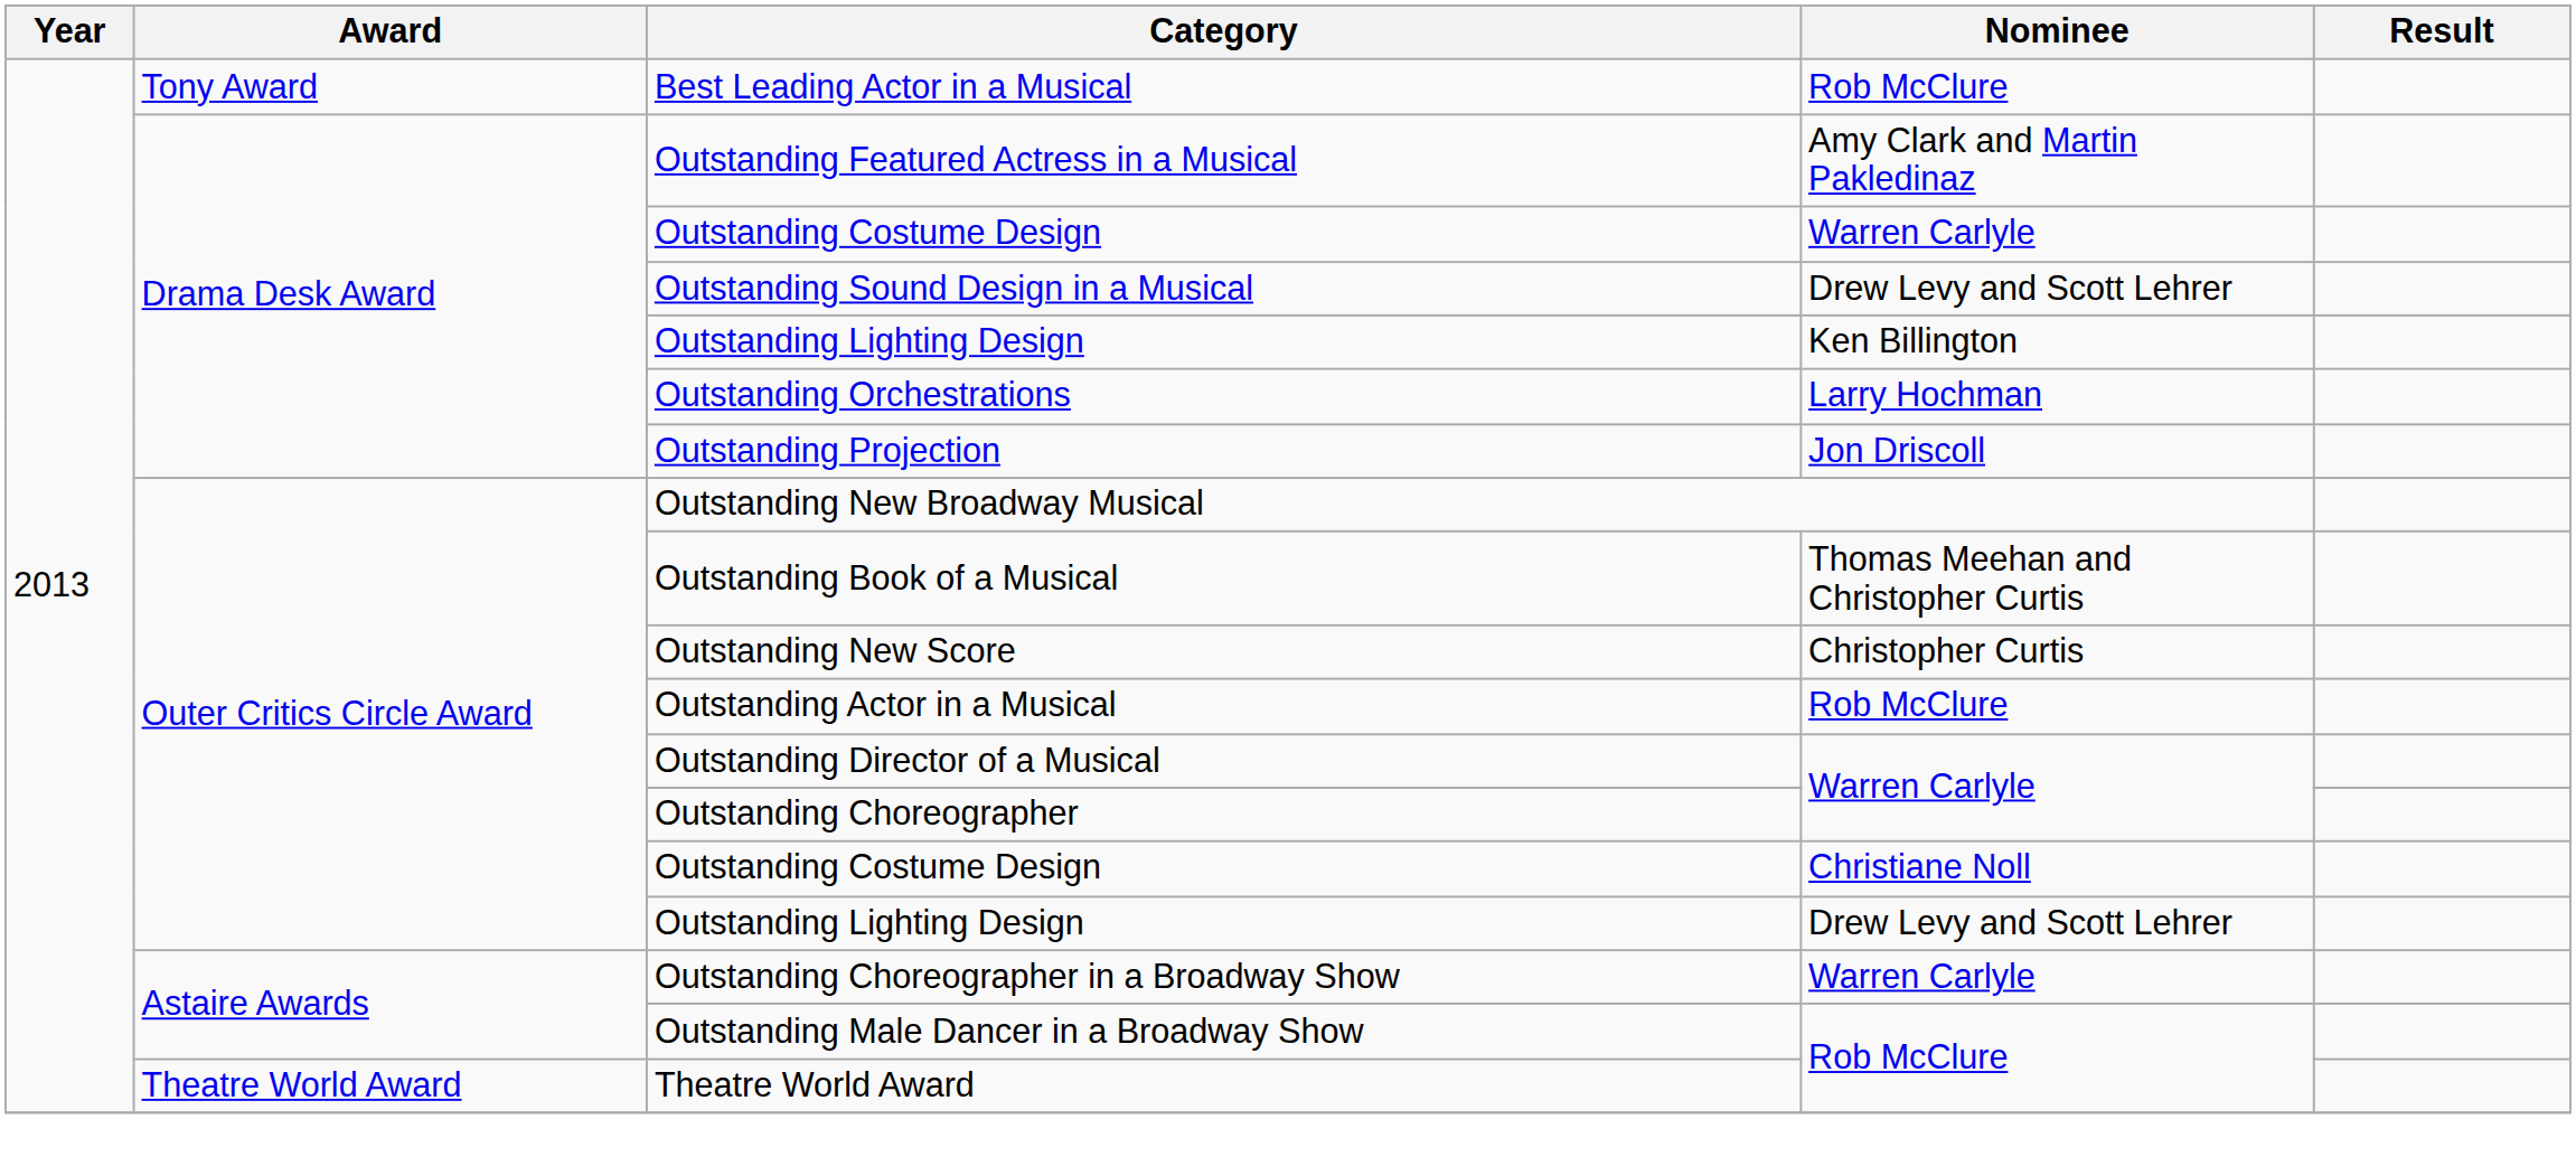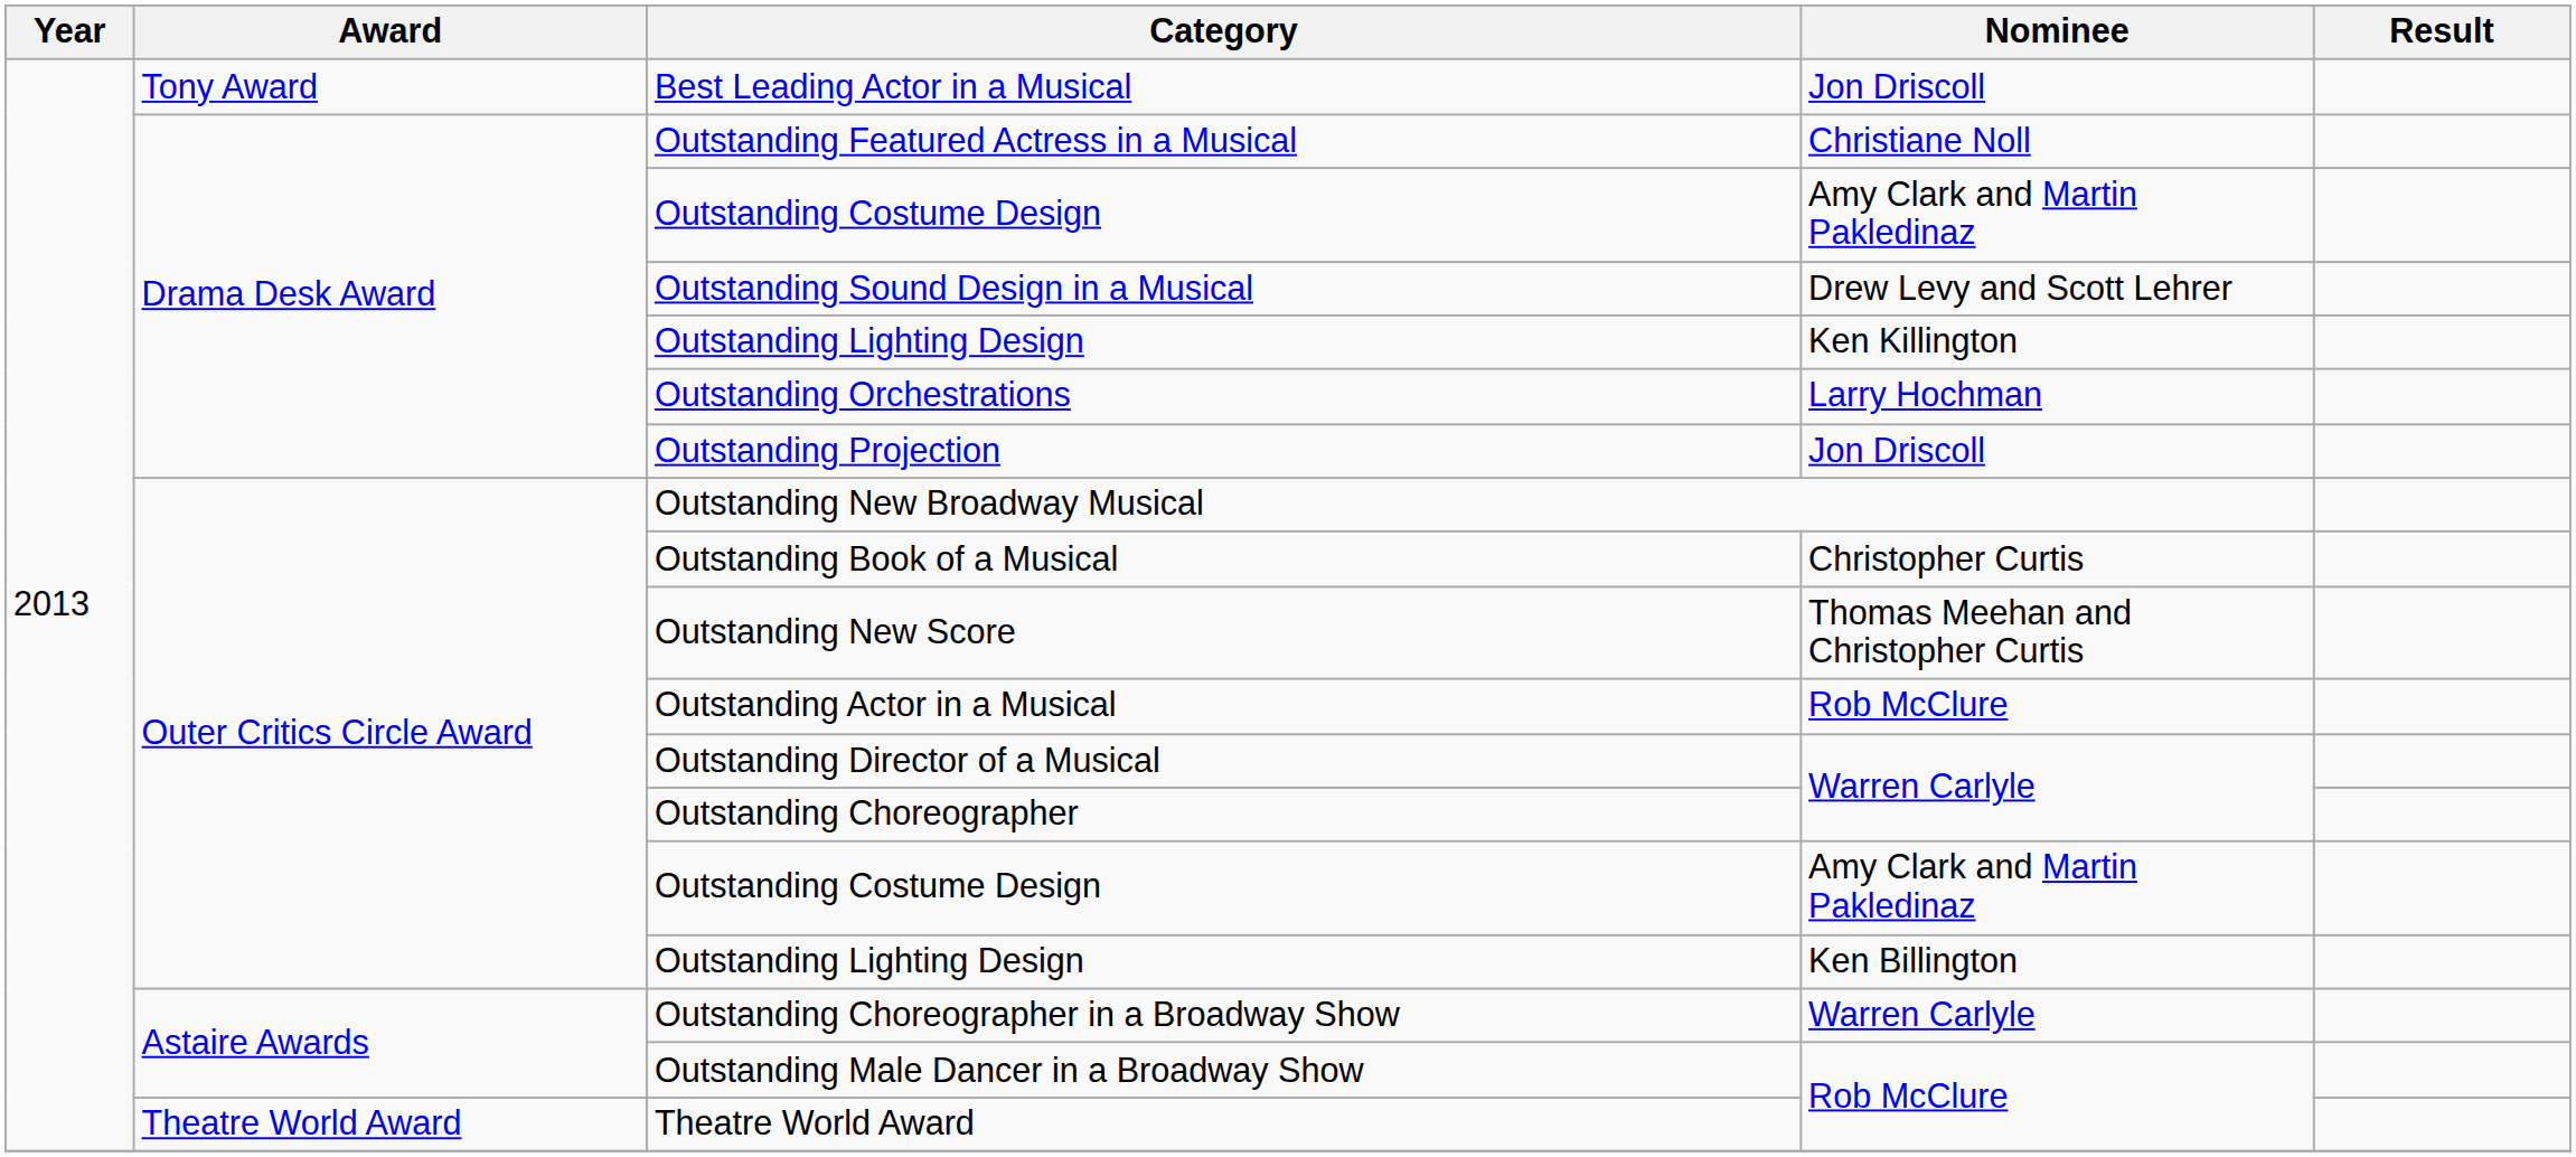Best Leading Actor in a Musical | Nominee: Rob McClure -> Jon Driscoll
Outstanding Featured Actress in a Musical | Nominee: Amy Clark and Martin Pakledinaz -> Christiane Noll
Drama Desk Award / Outstanding Costume Design | Nominee: Warren Carlyle -> Amy Clark and Martin Pakledinaz
Drama Desk Award / Outstanding Lighting Design | Nominee: Ken Billington -> Ken Killington
Outstanding Book of a Musical | Nominee: Thomas Meehan and Christopher Curtis -> Christopher Curtis
Outstanding New Score | Nominee: Christopher Curtis -> Thomas Meehan and Christopher Curtis
Outer Critics Circle Award / Outstanding Costume Design | Nominee: Christiane Noll -> Amy Clark and Martin Pakledinaz
Outer Critics Circle Award / Outstanding Lighting Design | Nominee: Drew Levy and Scott Lehrer -> Ken Billington
